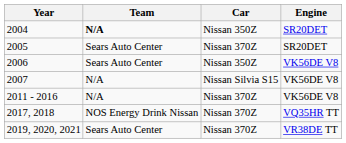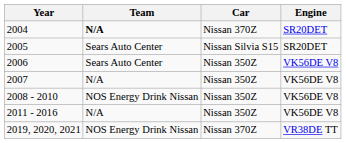2004 | Car: Nissan 350Z -> Nissan 370Z
2005 | Car: Nissan 370Z -> Nissan Silvia S15
2007 | Car: Nissan Silvia S15 -> Nissan 350Z
+ row: 2008 - 2010 | NOS Energy Drink Nissan | Nissan 350Z | VK56DE V8
2011 - 2016 | Car: Nissan 370Z -> Nissan 350Z
- row: 2017, 2018 | NOS Energy Drink Nissan | Nissan 370Z | VQ35HR TT
2019, 2020, 2021 | Team: Sears Auto Center -> NOS Energy Drink Nissan
